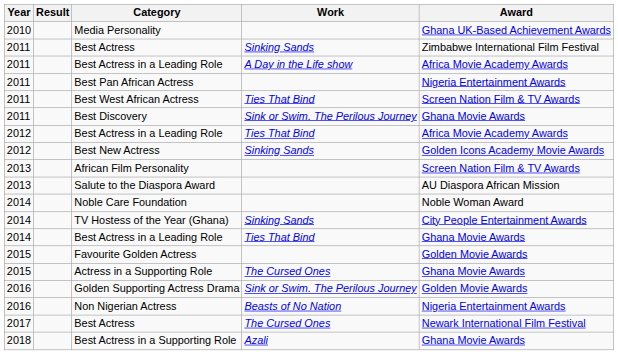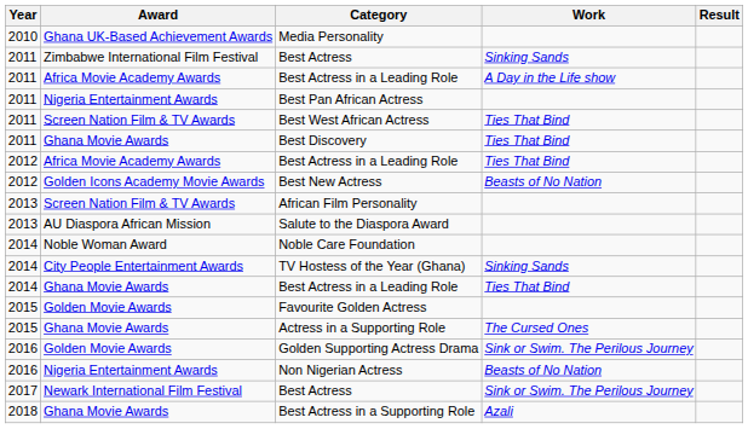columns swapped: Award <-> Result
Best Discovery | Work: Sink or Swim. The Perilous Journey -> Ties That Bind
Best New Actress | Work: Sinking Sands -> Beasts of No Nation
2017 / Best Actress | Work: The Cursed Ones -> Sink or Swim. The Perilous Journey
